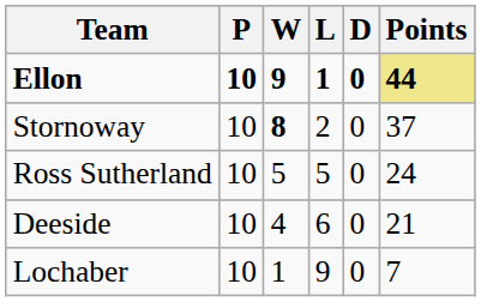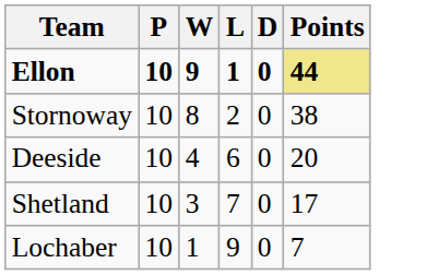Stornoway | W: bold -> normal
Stornoway | Points: 37 -> 38
- row: Ross Sutherland | 10 | 5 | 5 | 0 | 24
Deeside | Points: 21 -> 20
+ row: Shetland | 10 | 3 | 7 | 0 | 17
